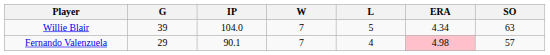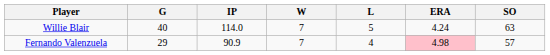Willie Blair | G: 39 -> 40
Willie Blair | IP: 104.0 -> 114.0
Willie Blair | ERA: 4.34 -> 4.24
Fernando Valenzuela | IP: 90.1 -> 90.9
